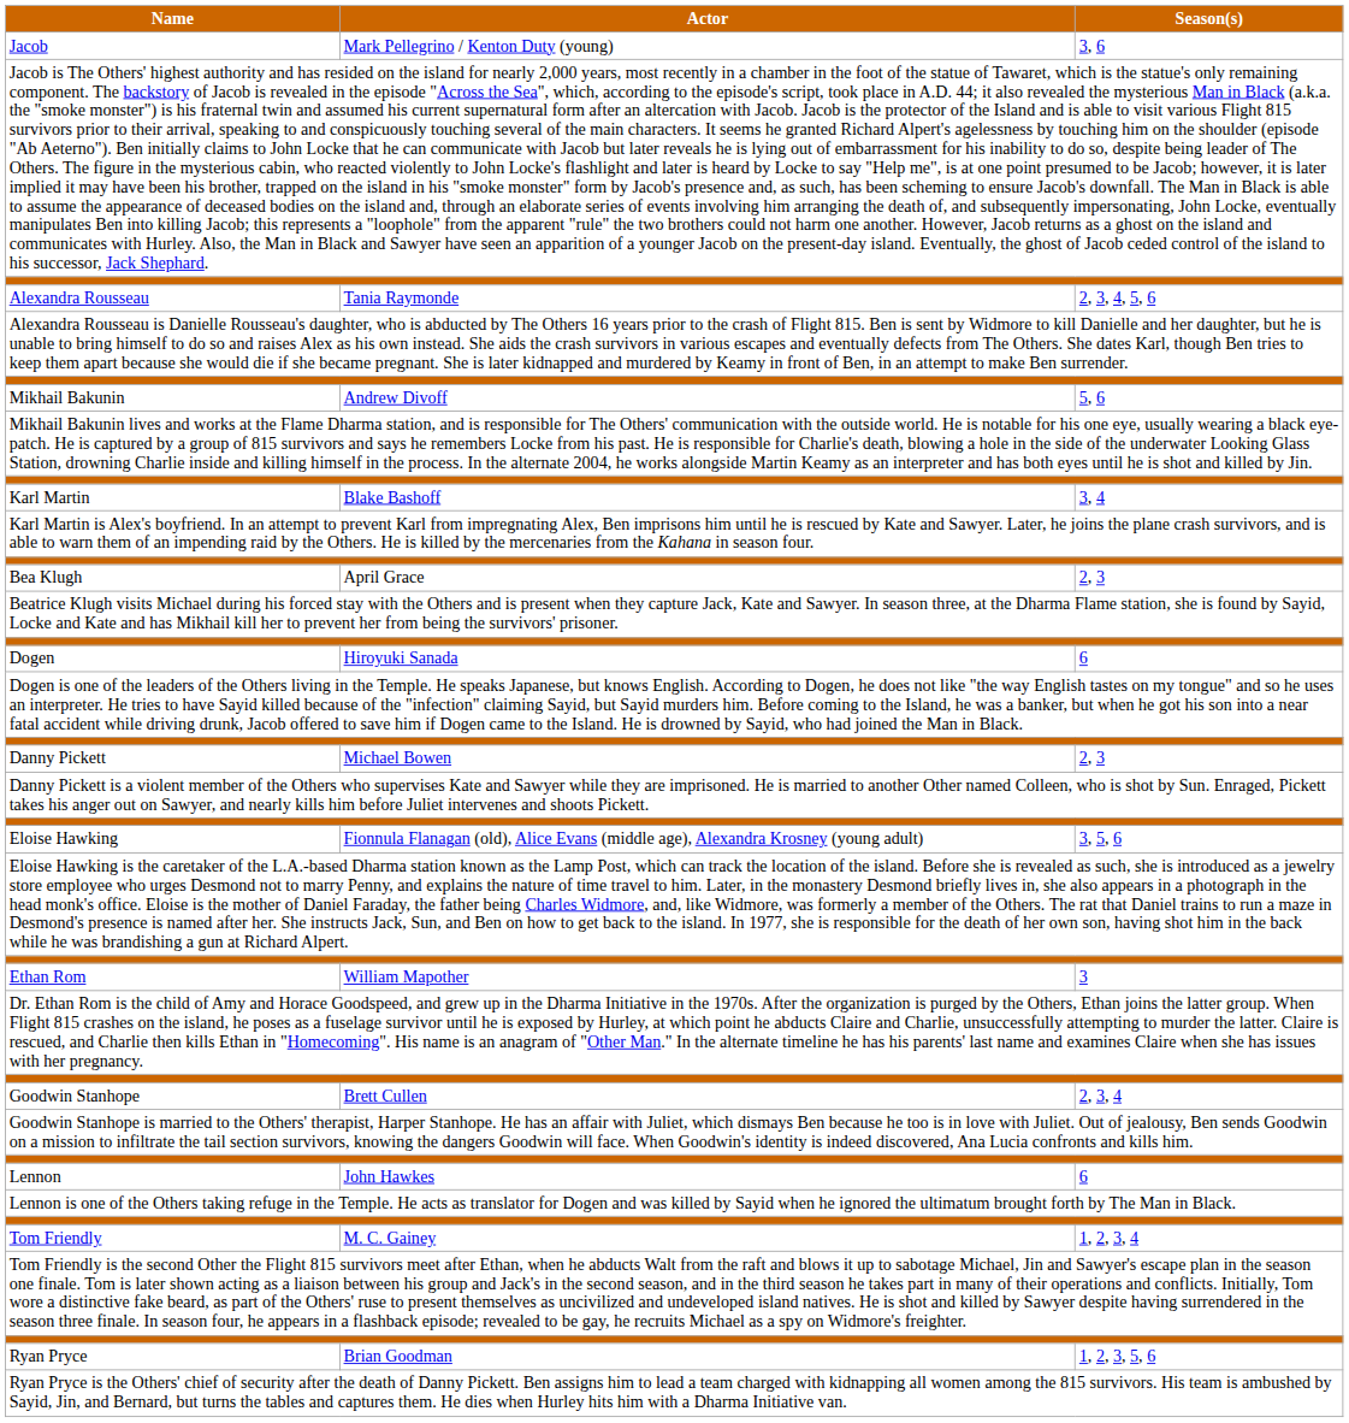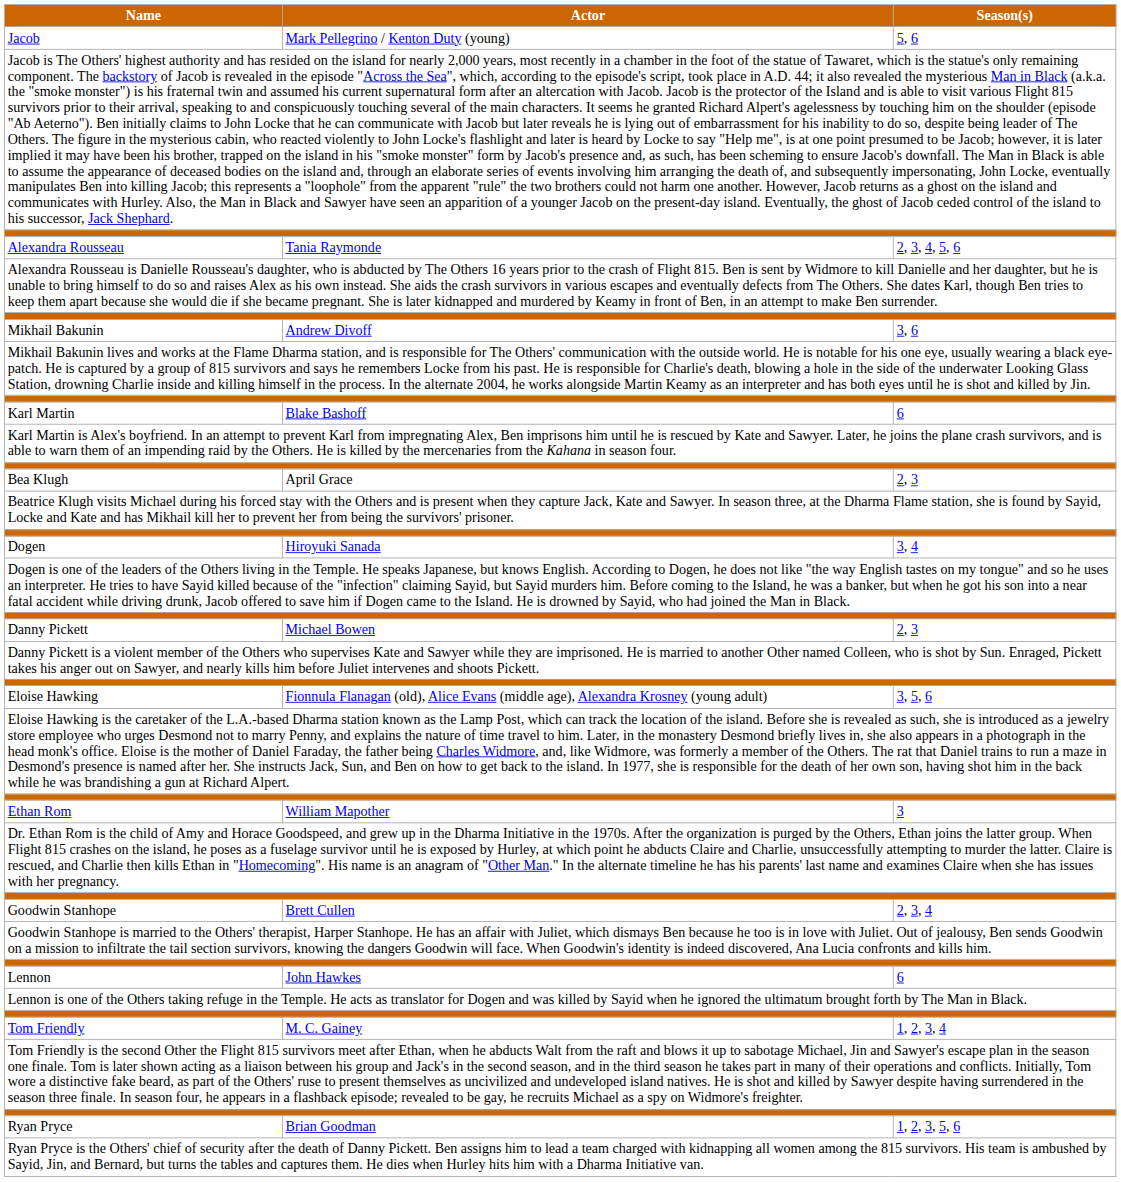Jacob | Season(s): 3, 6 -> 5, 6
Mikhail Bakunin | Season(s): 5, 6 -> 3, 6
Karl Martin | Season(s): 3, 4 -> 6
Dogen | Season(s): 6 -> 3, 4
